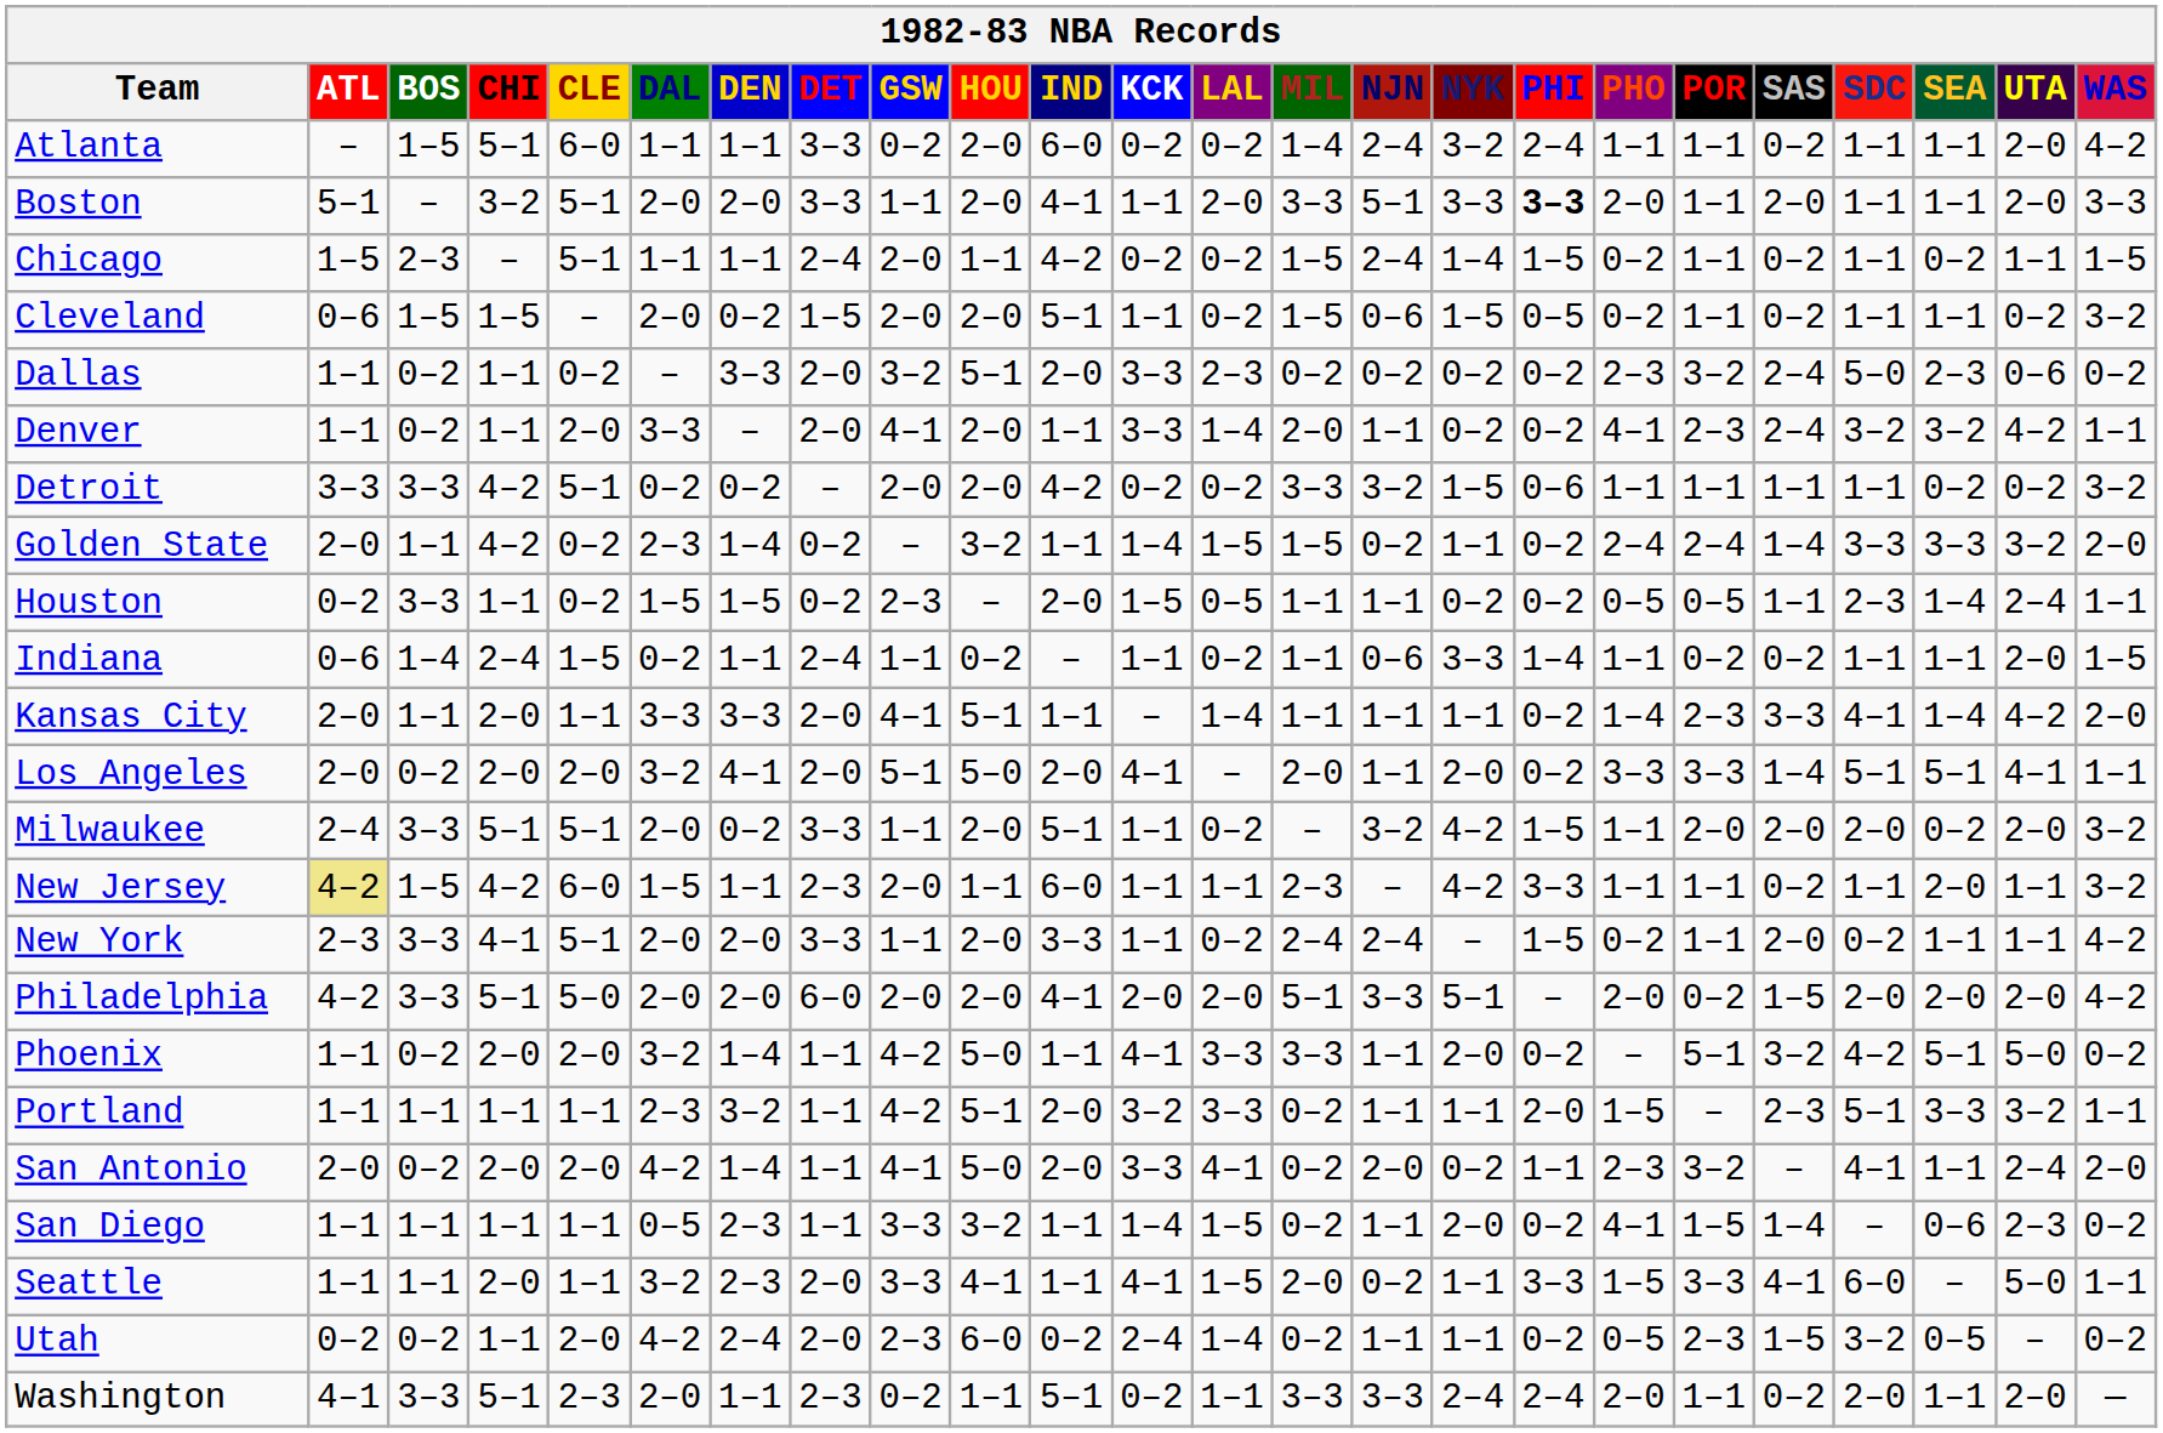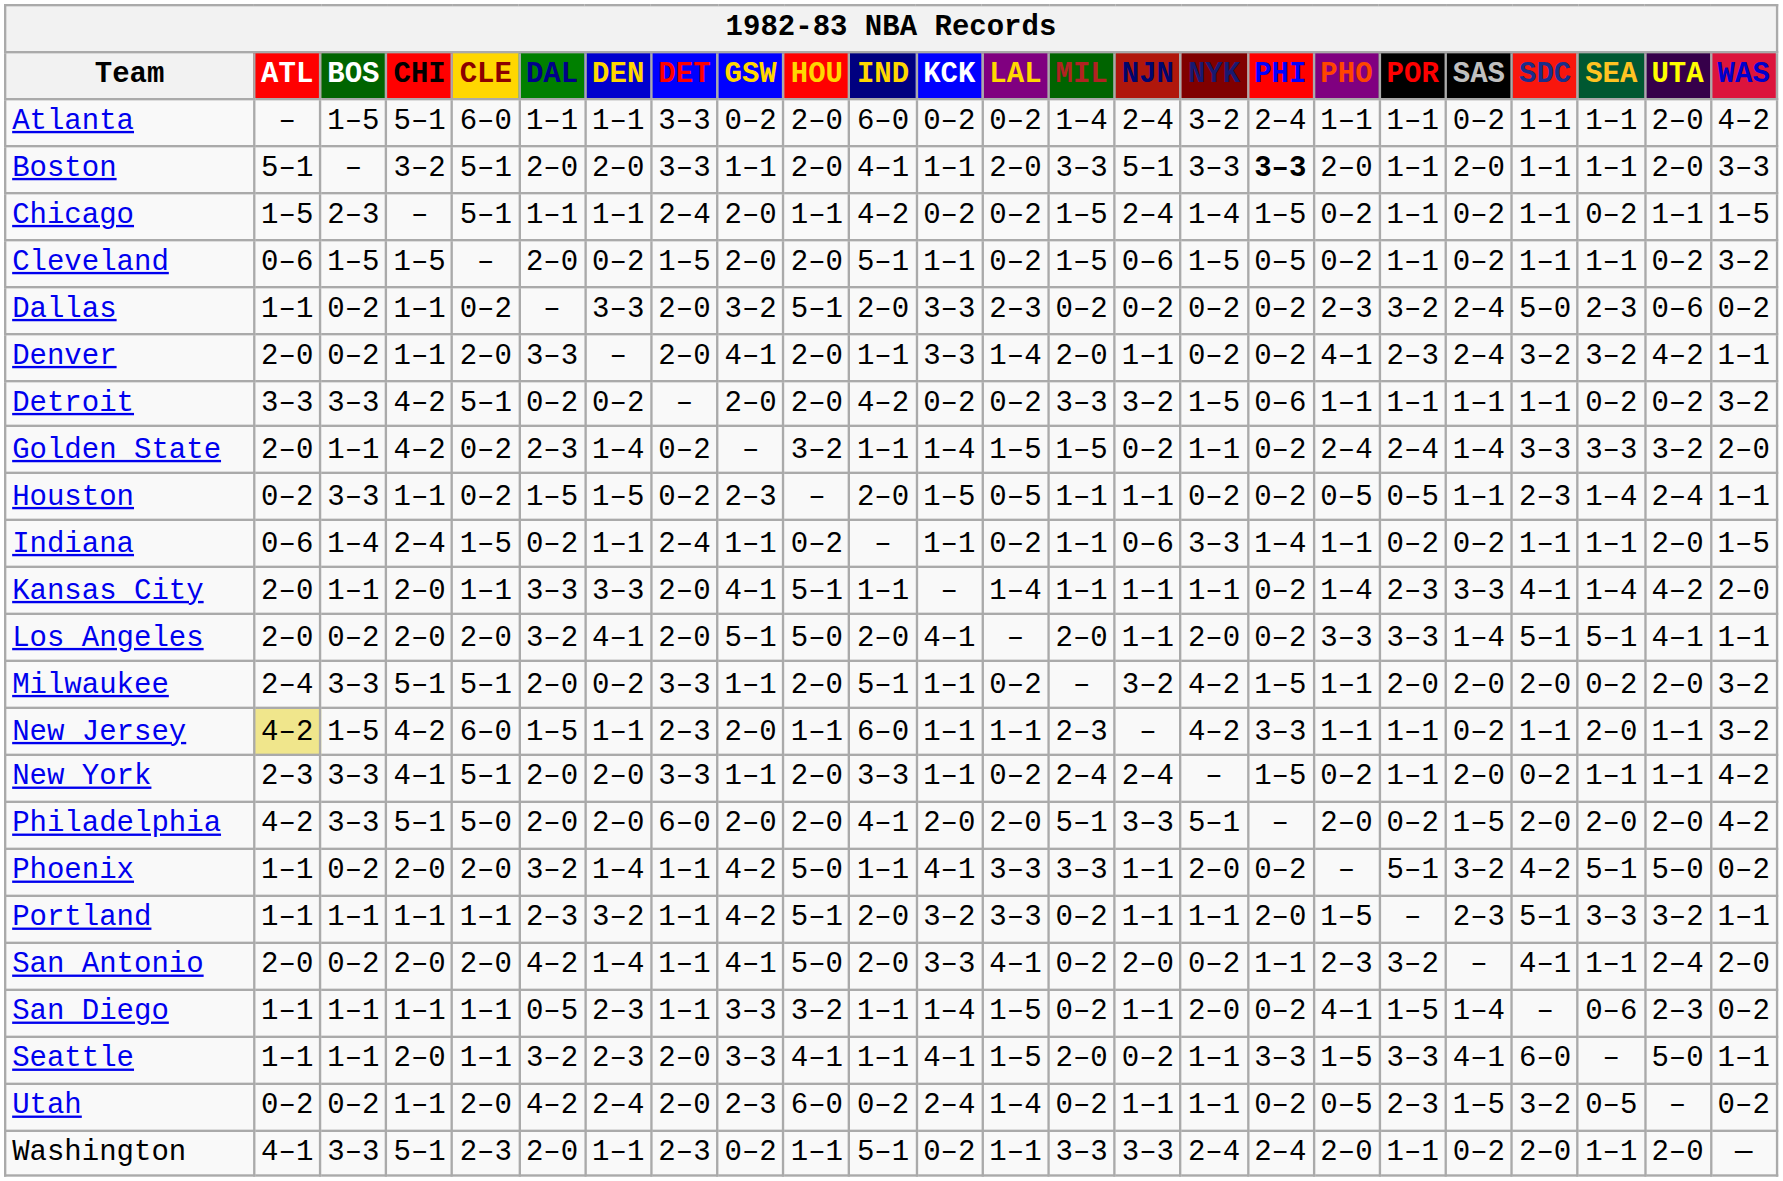Denver | ATL: 1–1 -> 2–0
